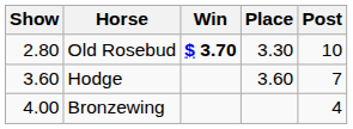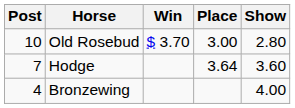columns swapped: Post <-> Show
Old Rosebud | Win: bold -> normal
Old Rosebud | Place: 3.30 -> 3.00
Hodge | Place: 3.60 -> 3.64
